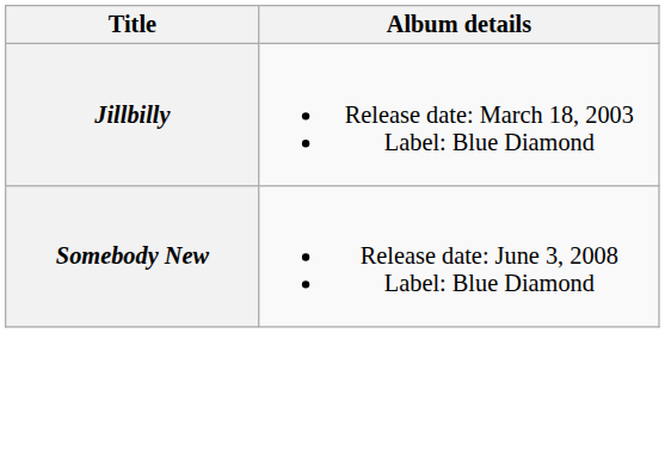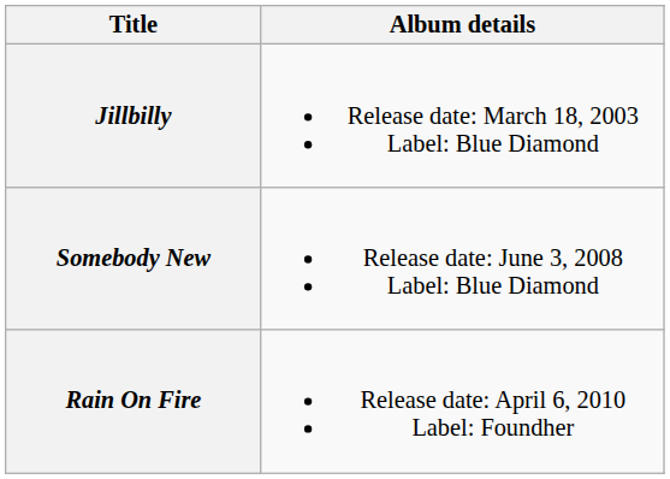+ row: Rain On Fire | Release date: April 6, 2010 Label: Foundher
